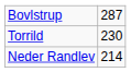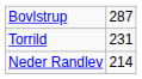Torrild | column 2: 230 -> 231
